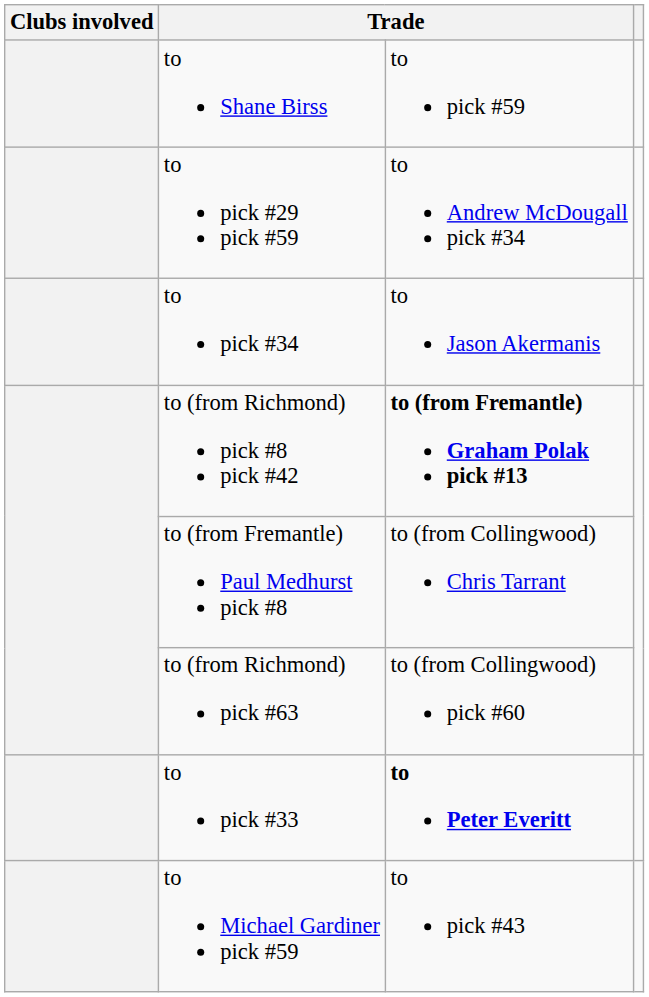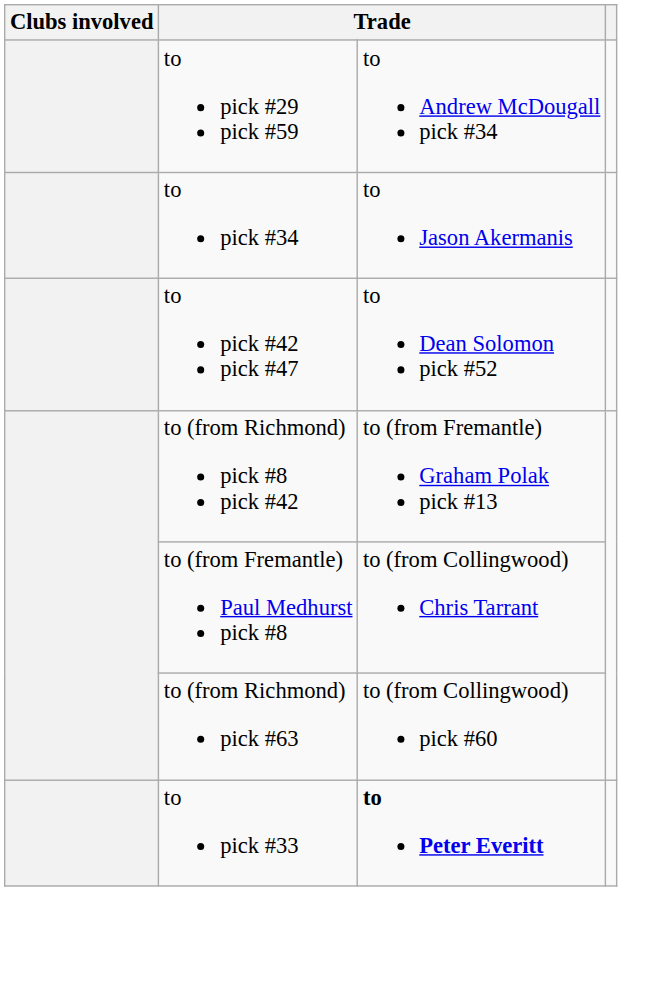- row: to Shane Birss | to pick #59
+ row: to pick #42 pick #47 | to Dean Solomon pick #52
to (from Richmond) pick #8 pick #42 | column 3: bold -> normal
- row: to Michael Gardiner pick #59 | to pick #43
